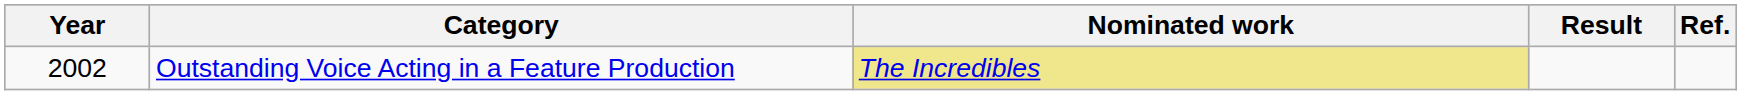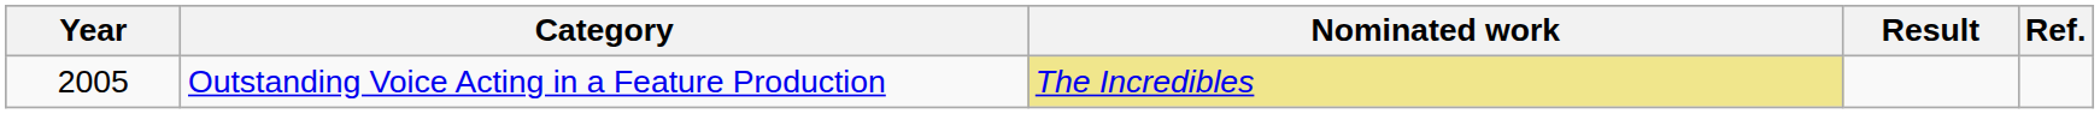Outstanding Voice Acting in a Feature Production | Year: 2002 -> 2005
